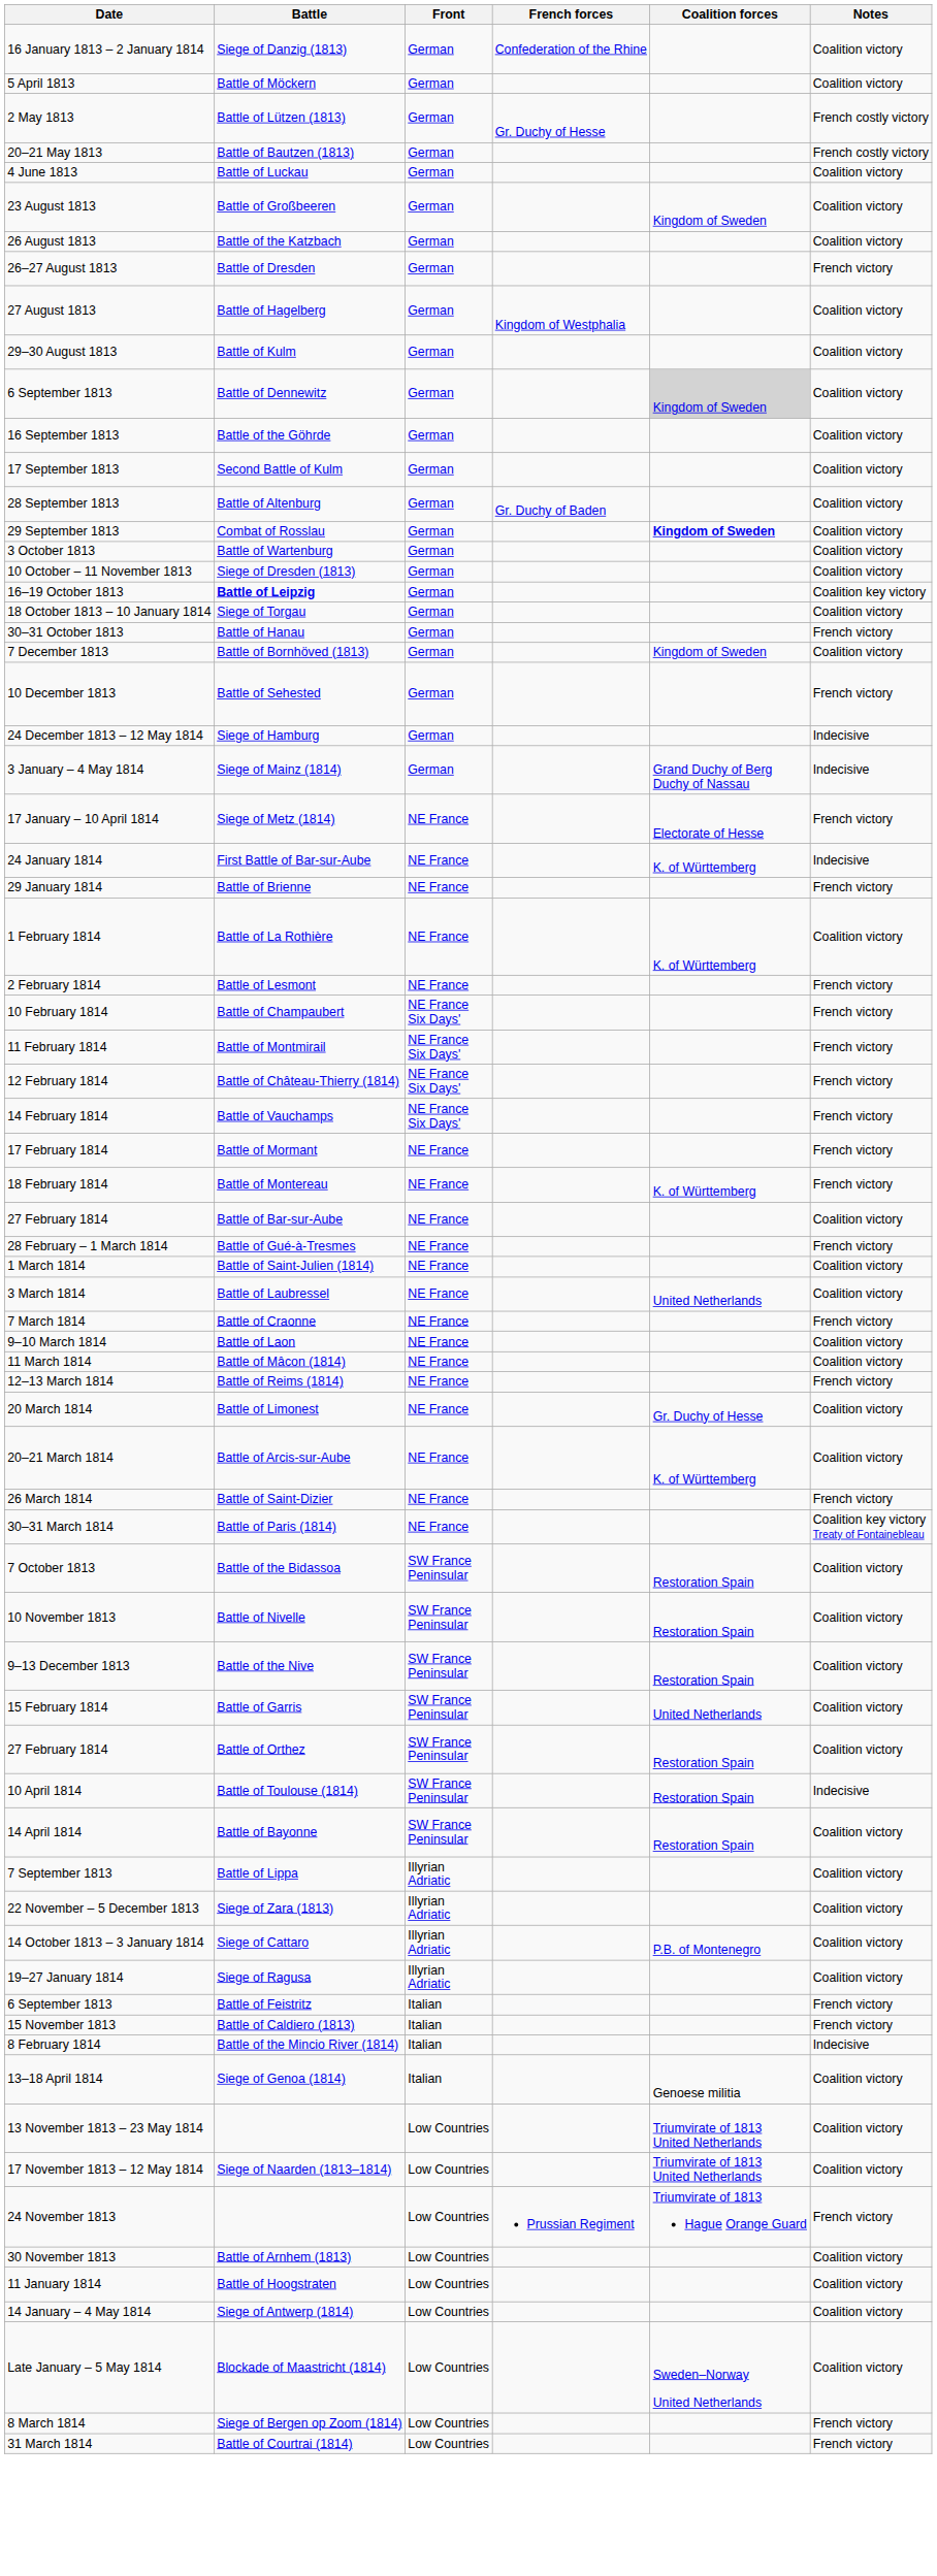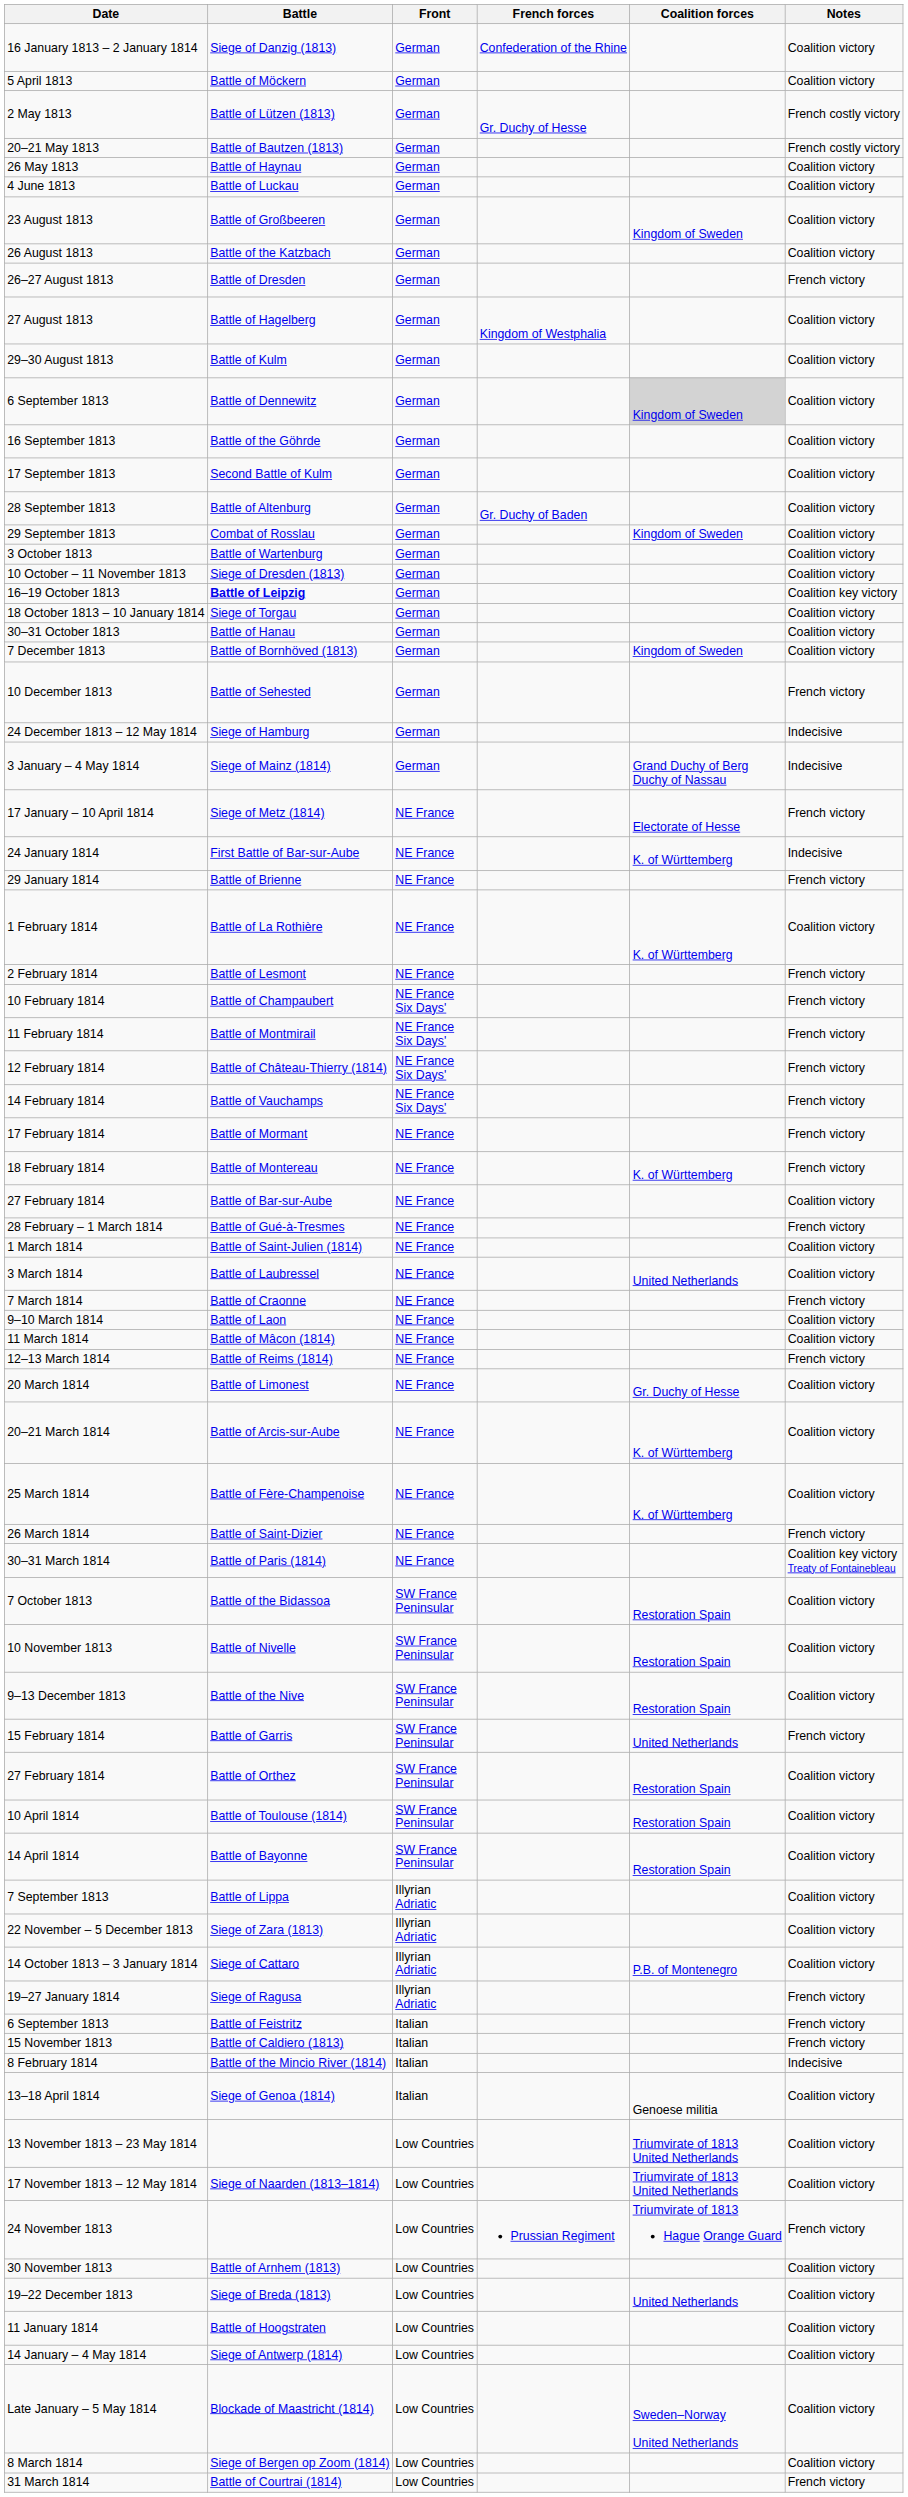+ row: 26 May 1813 | Battle of Haynau | German | Coalition victory
Combat of Rosslau | Coalition forces: bold -> normal
Battle of Hanau | Notes: French victory -> Coalition victory
+ row: 25 March 1814 | Battle of Fère-Champenoise | NE France | K. of Württemberg | Coalition victory
Battle of Garris | Notes: Coalition victory -> French victory
Battle of Toulouse (1814) | Notes: Indecisive -> Coalition victory
Siege of Ragusa | Notes: Coalition victory -> French victory
+ row: 19–22 December 1813 | Siege of Breda (1813) | Low Countries | United Netherlands | Coalition victory
Siege of Bergen op Zoom (1814) | Notes: French victory -> Coalition victory
